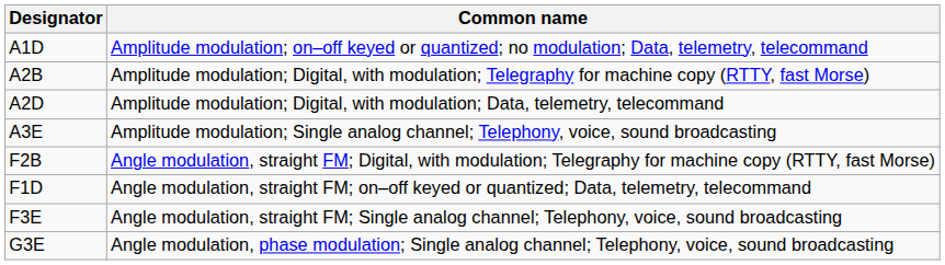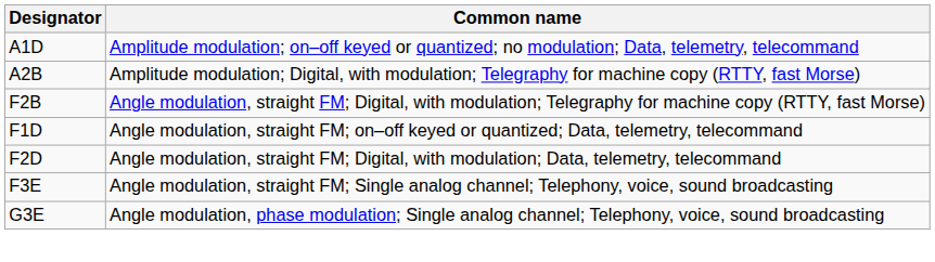- row: A2D | Amplitude modulation; Digital, with modulation; Data, telemetry, telecommand
- row: A3E | Amplitude modulation; Single analog channel; Telephony, voice, sound broadcasting
+ row: F2D | Angle modulation, straight FM; Digital, with modulation; Data, telemetry, telecommand
